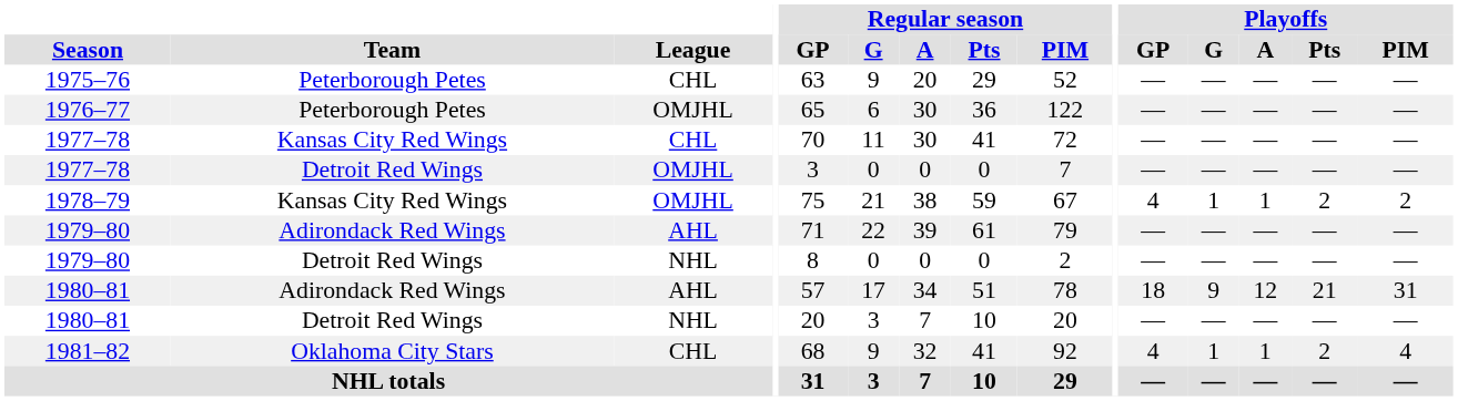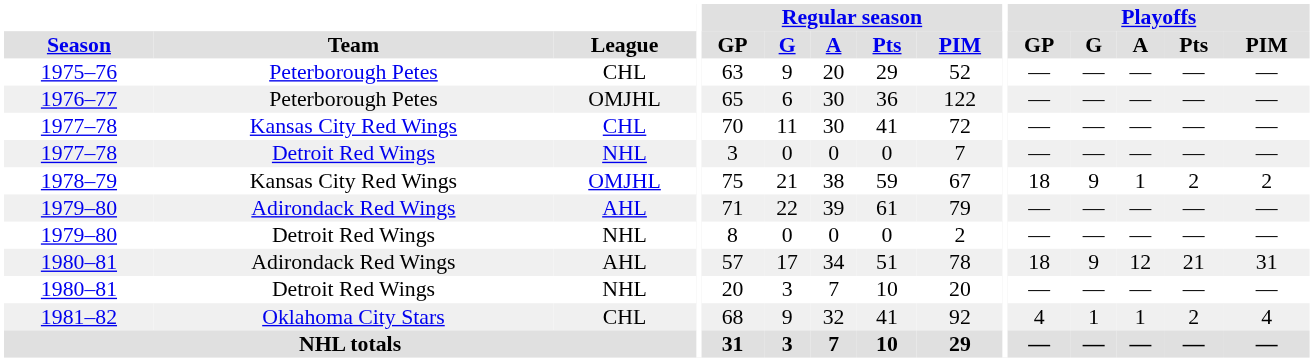1977–78 / Detroit Red Wings | League: OMJHL -> NHL
1978–79 | Playoffs / GP: 4 -> 18
1978–79 | Playoffs / G: 1 -> 9
